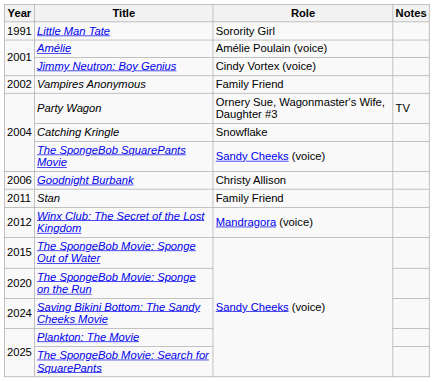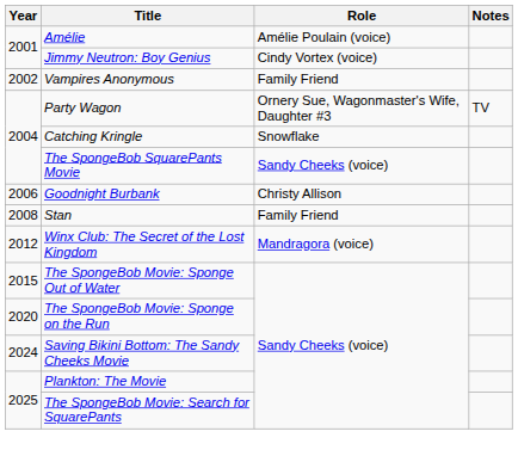- row: 1991 | Little Man Tate | Sorority Girl
Stan | Year: 2011 -> 2008
